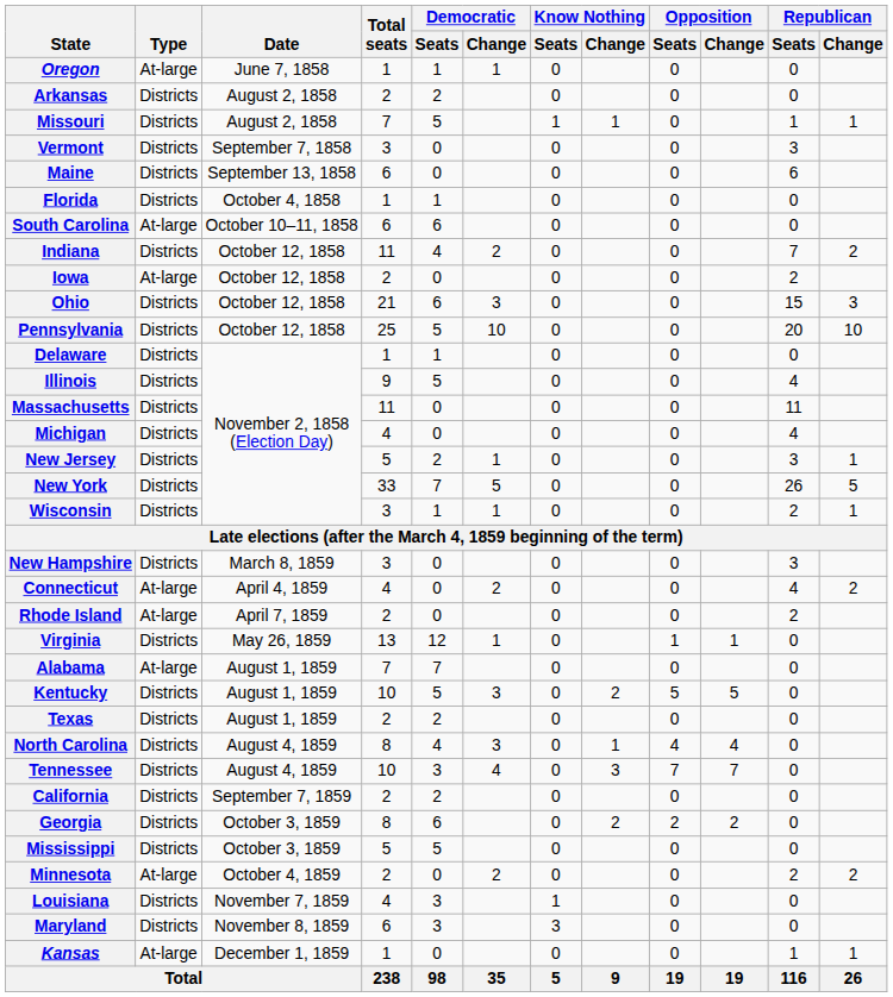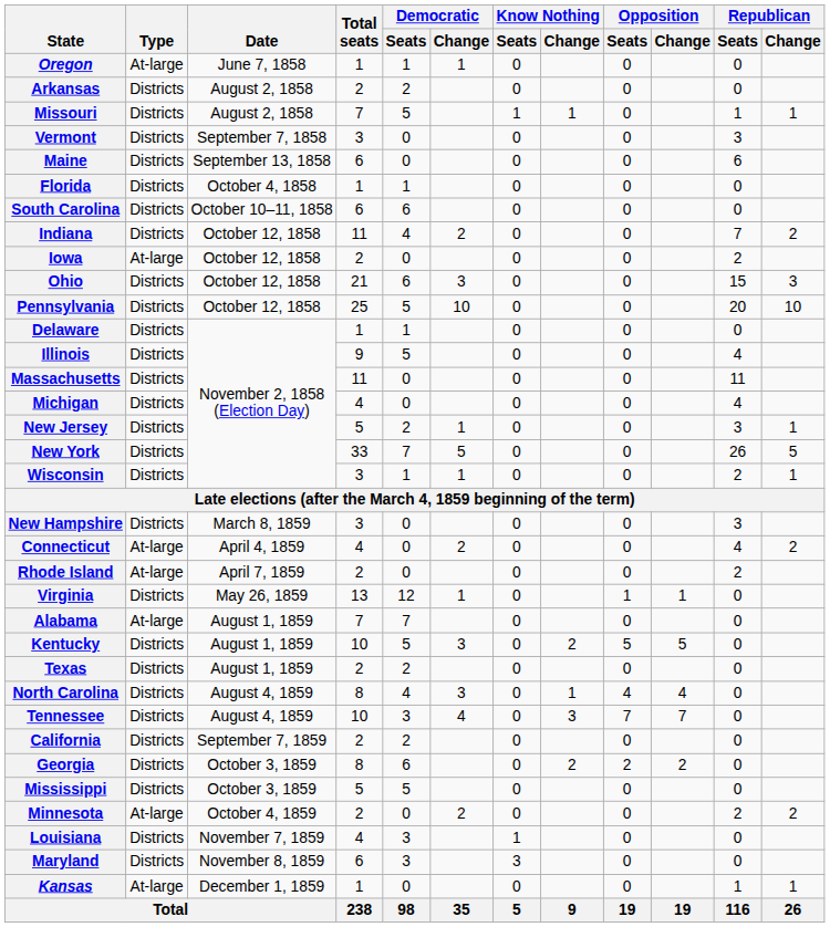South Carolina | Type: At-large -> Districts
